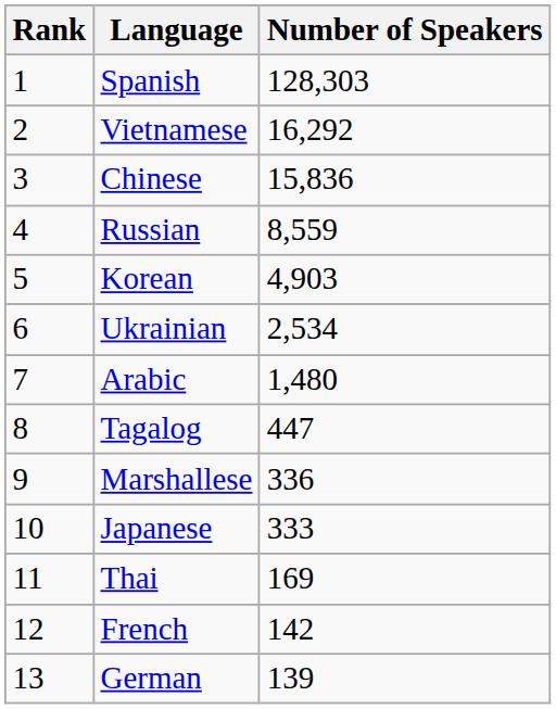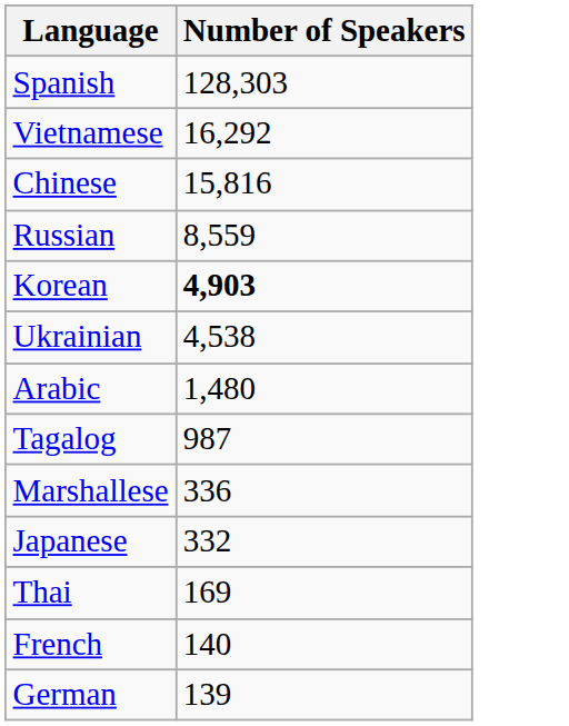- column: Rank | 1 | 2 | 3 | 4 | 5 | 6 | 7 | 8 | 9 | 10 | 11 | 12 | 13
Chinese | Number of Speakers: 15,836 -> 15,816
Korean | Number of Speakers: normal -> bold
Ukrainian | Number of Speakers: 2,534 -> 4,538
Tagalog | Number of Speakers: 447 -> 987
Japanese | Number of Speakers: 333 -> 332
French | Number of Speakers: 142 -> 140
